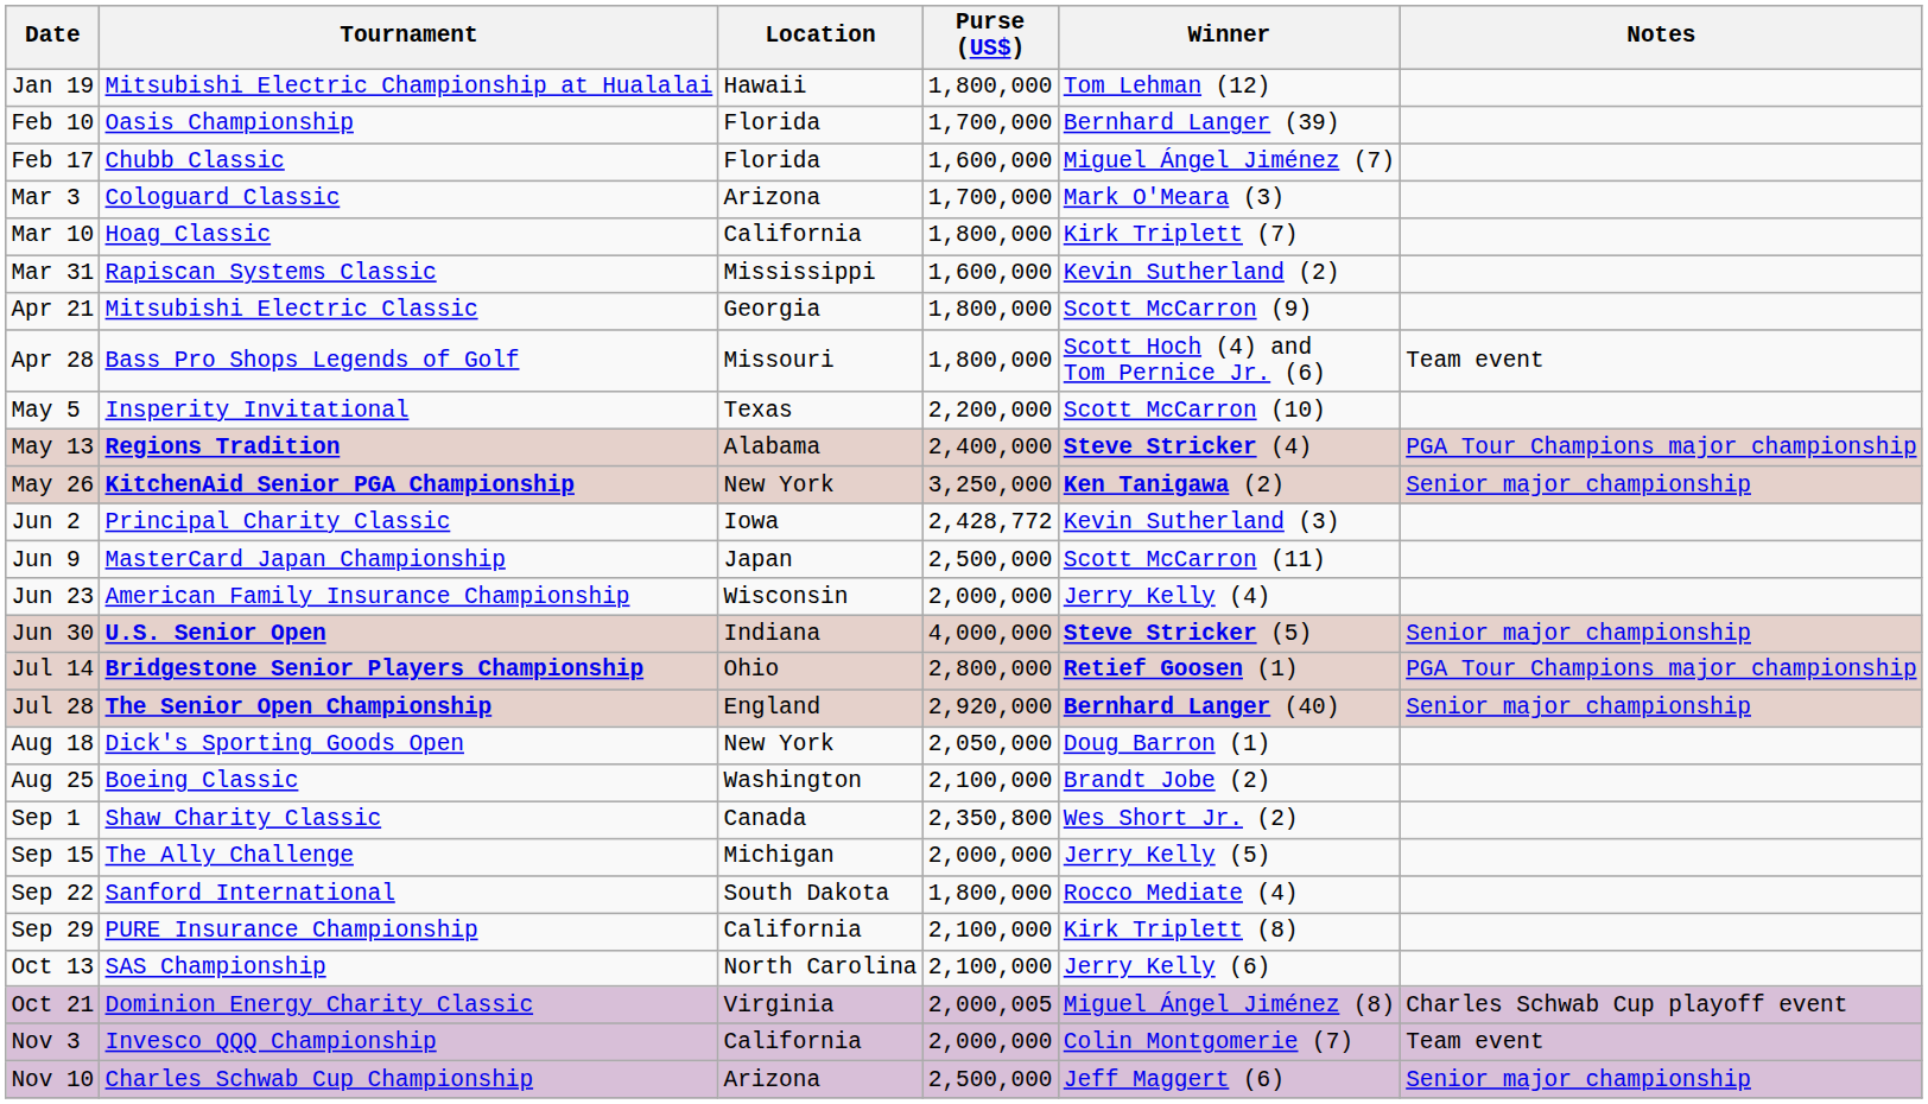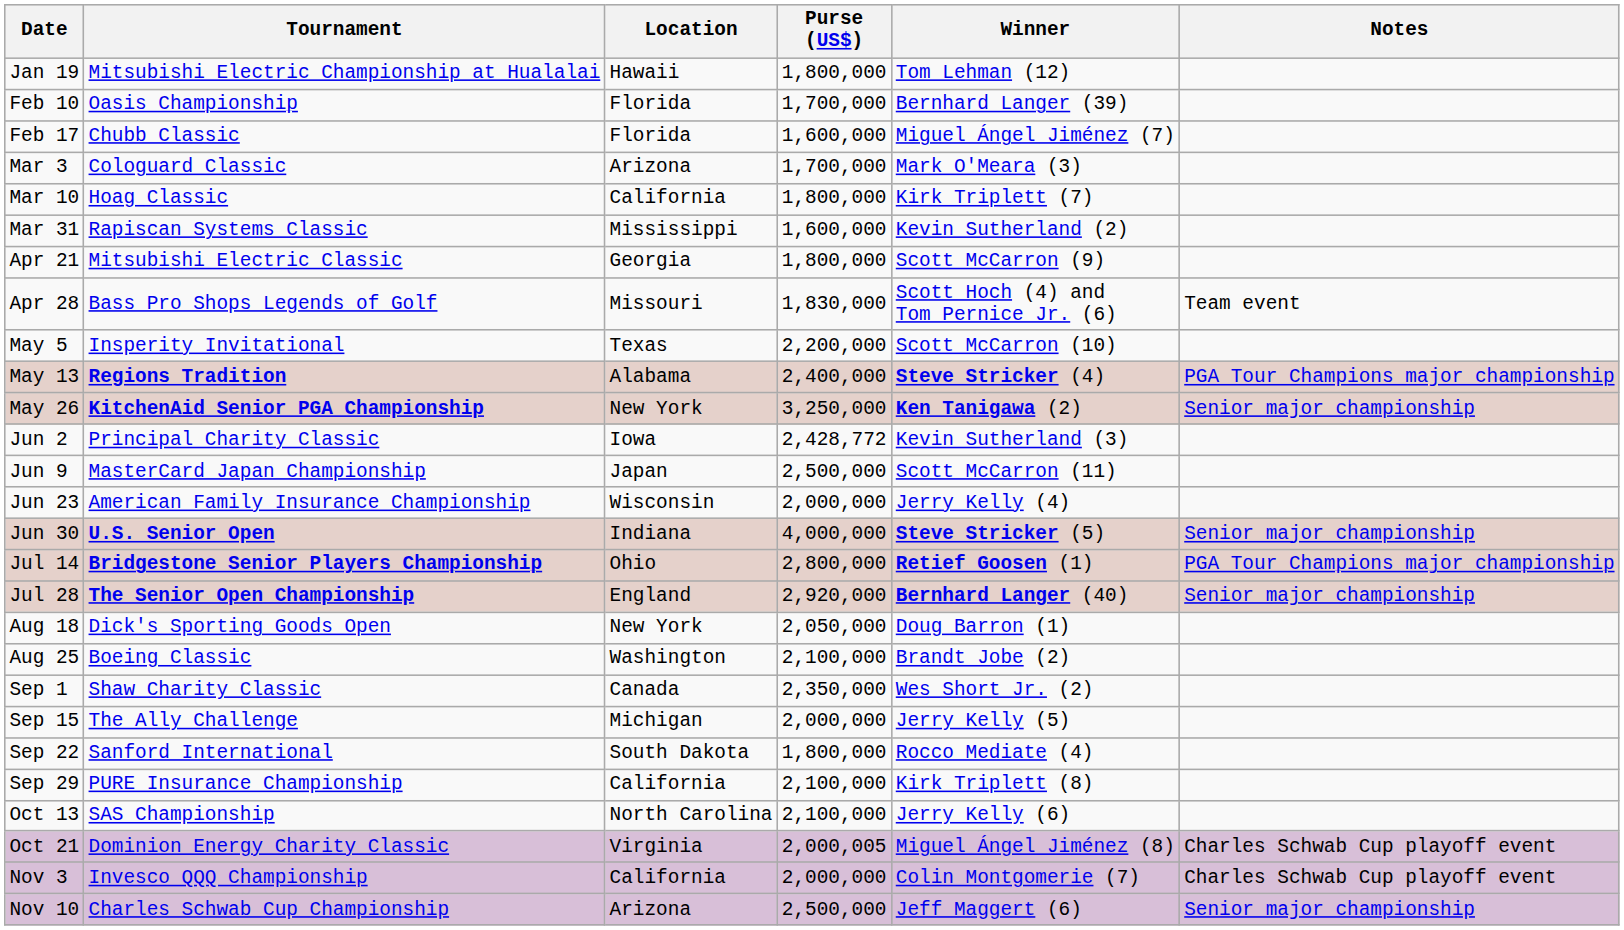Apr 28 | Purse (US$): 1,800,000 -> 1,830,000
Sep 1 | Purse (US$): 2,350,800 -> 2,350,000
Nov 3 | Notes: Team event -> Charles Schwab Cup playoff event
